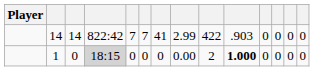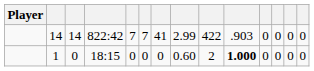1 | column 4: lightgrey background -> no background
1 | column 8: 0.00 -> 0.60
